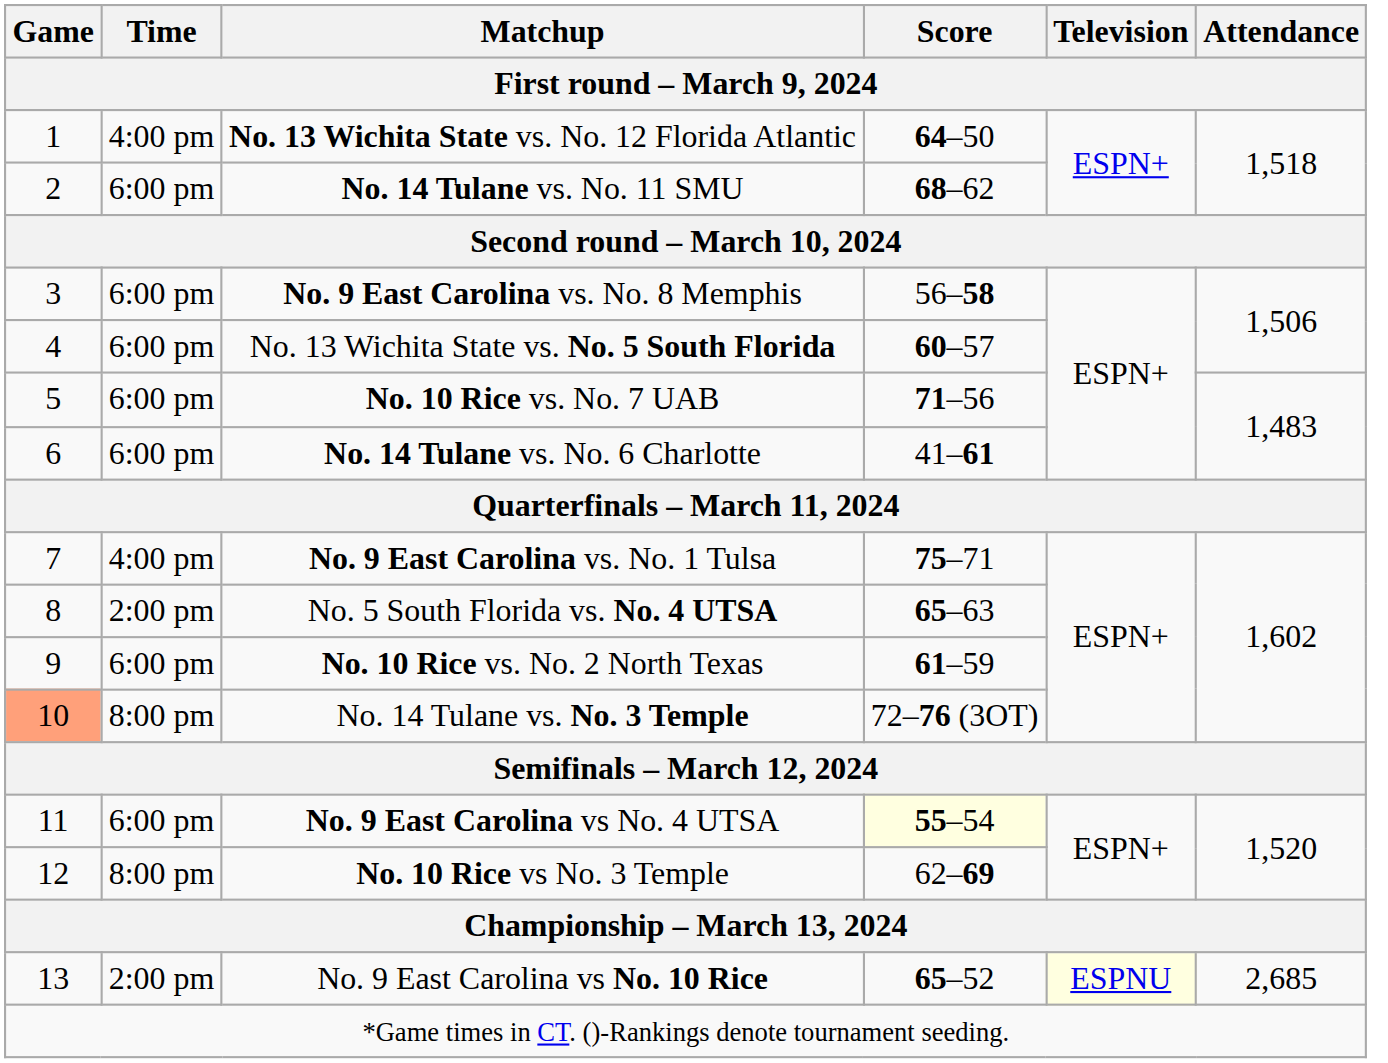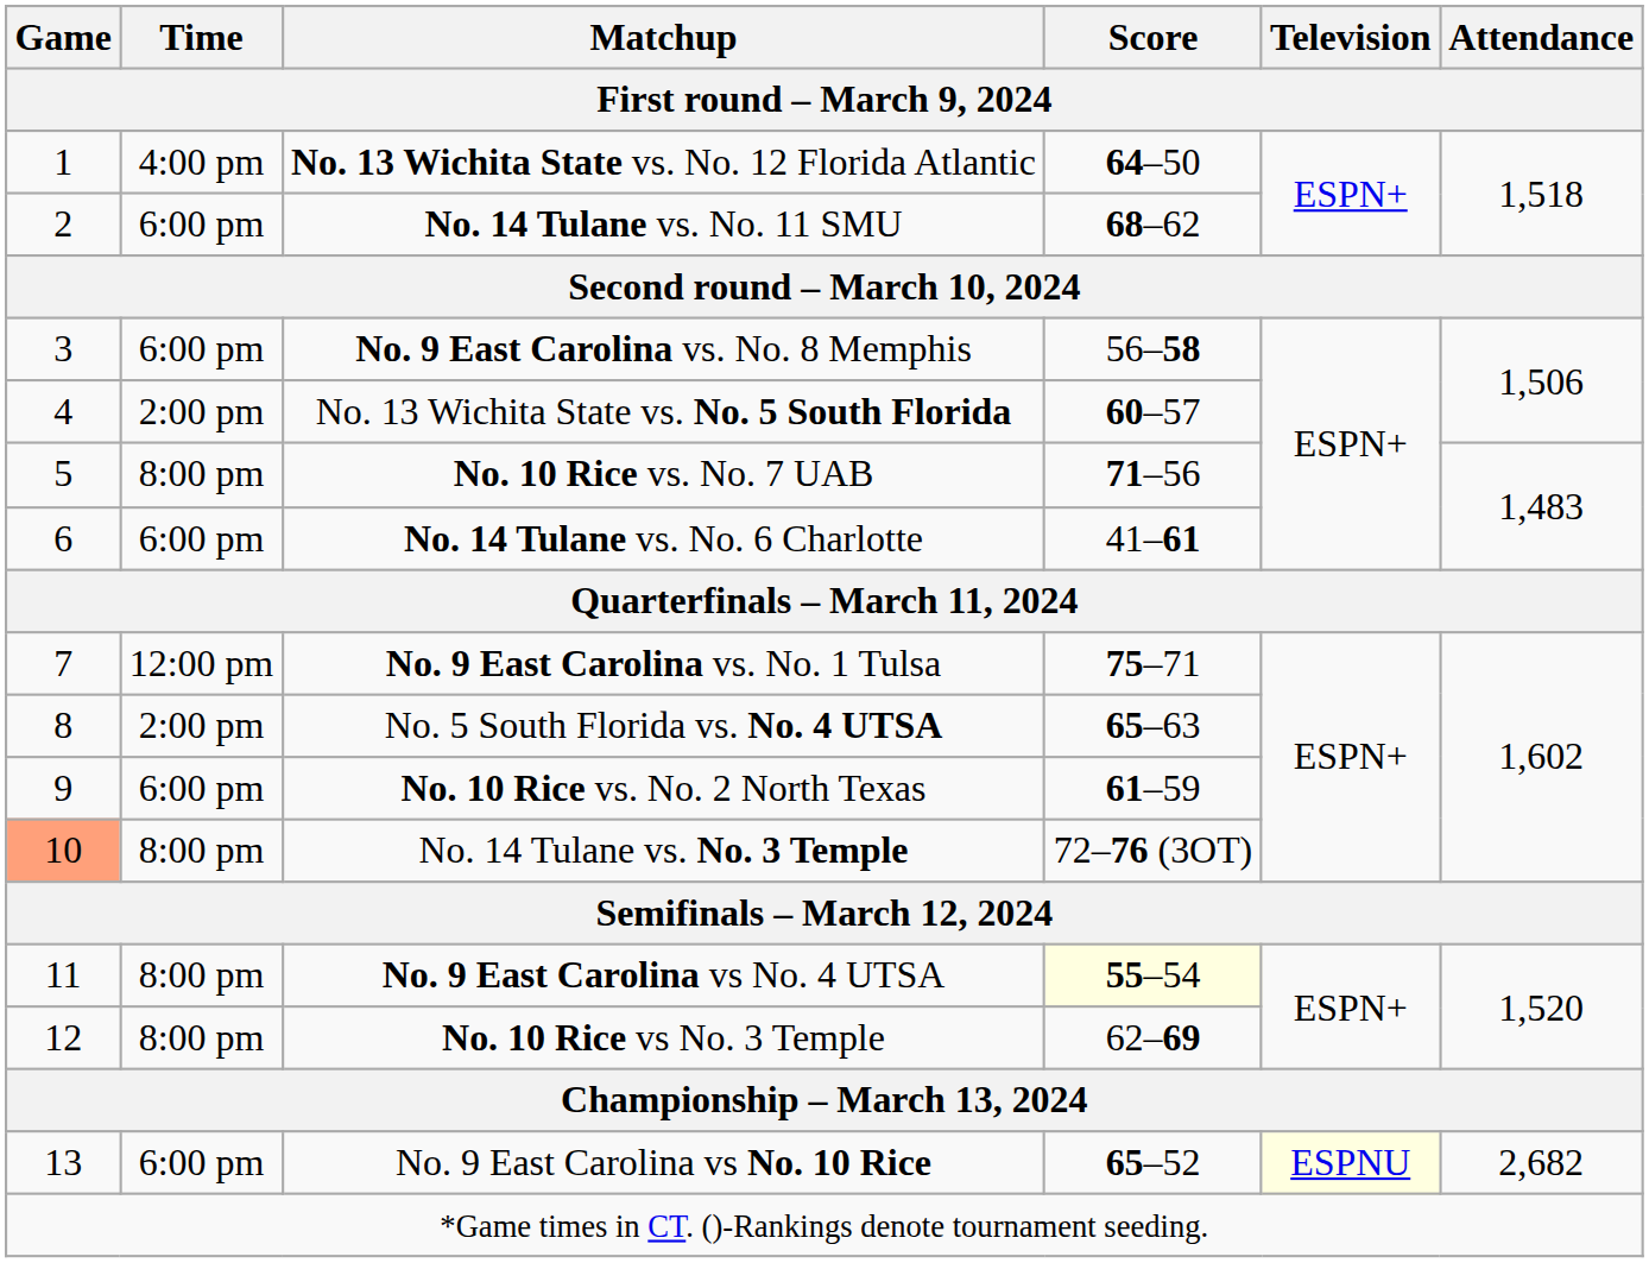No. 13 Wichita State vs. No. 5 South Florida | Time / First round – March 9, 2024: 6:00 pm -> 2:00 pm
No. 10 Rice vs. No. 7 UAB | Time / First round – March 9, 2024: 6:00 pm -> 8:00 pm
No. 9 East Carolina vs. No. 1 Tulsa | Time / First round – March 9, 2024: 4:00 pm -> 12:00 pm
No. 9 East Carolina vs No. 4 UTSA | Time / First round – March 9, 2024: 6:00 pm -> 8:00 pm
No. 9 East Carolina vs No. 10 Rice | Time / First round – March 9, 2024: 2:00 pm -> 6:00 pm
No. 9 East Carolina vs No. 10 Rice | Attendance / First round – March 9, 2024: 2,685 -> 2,682
